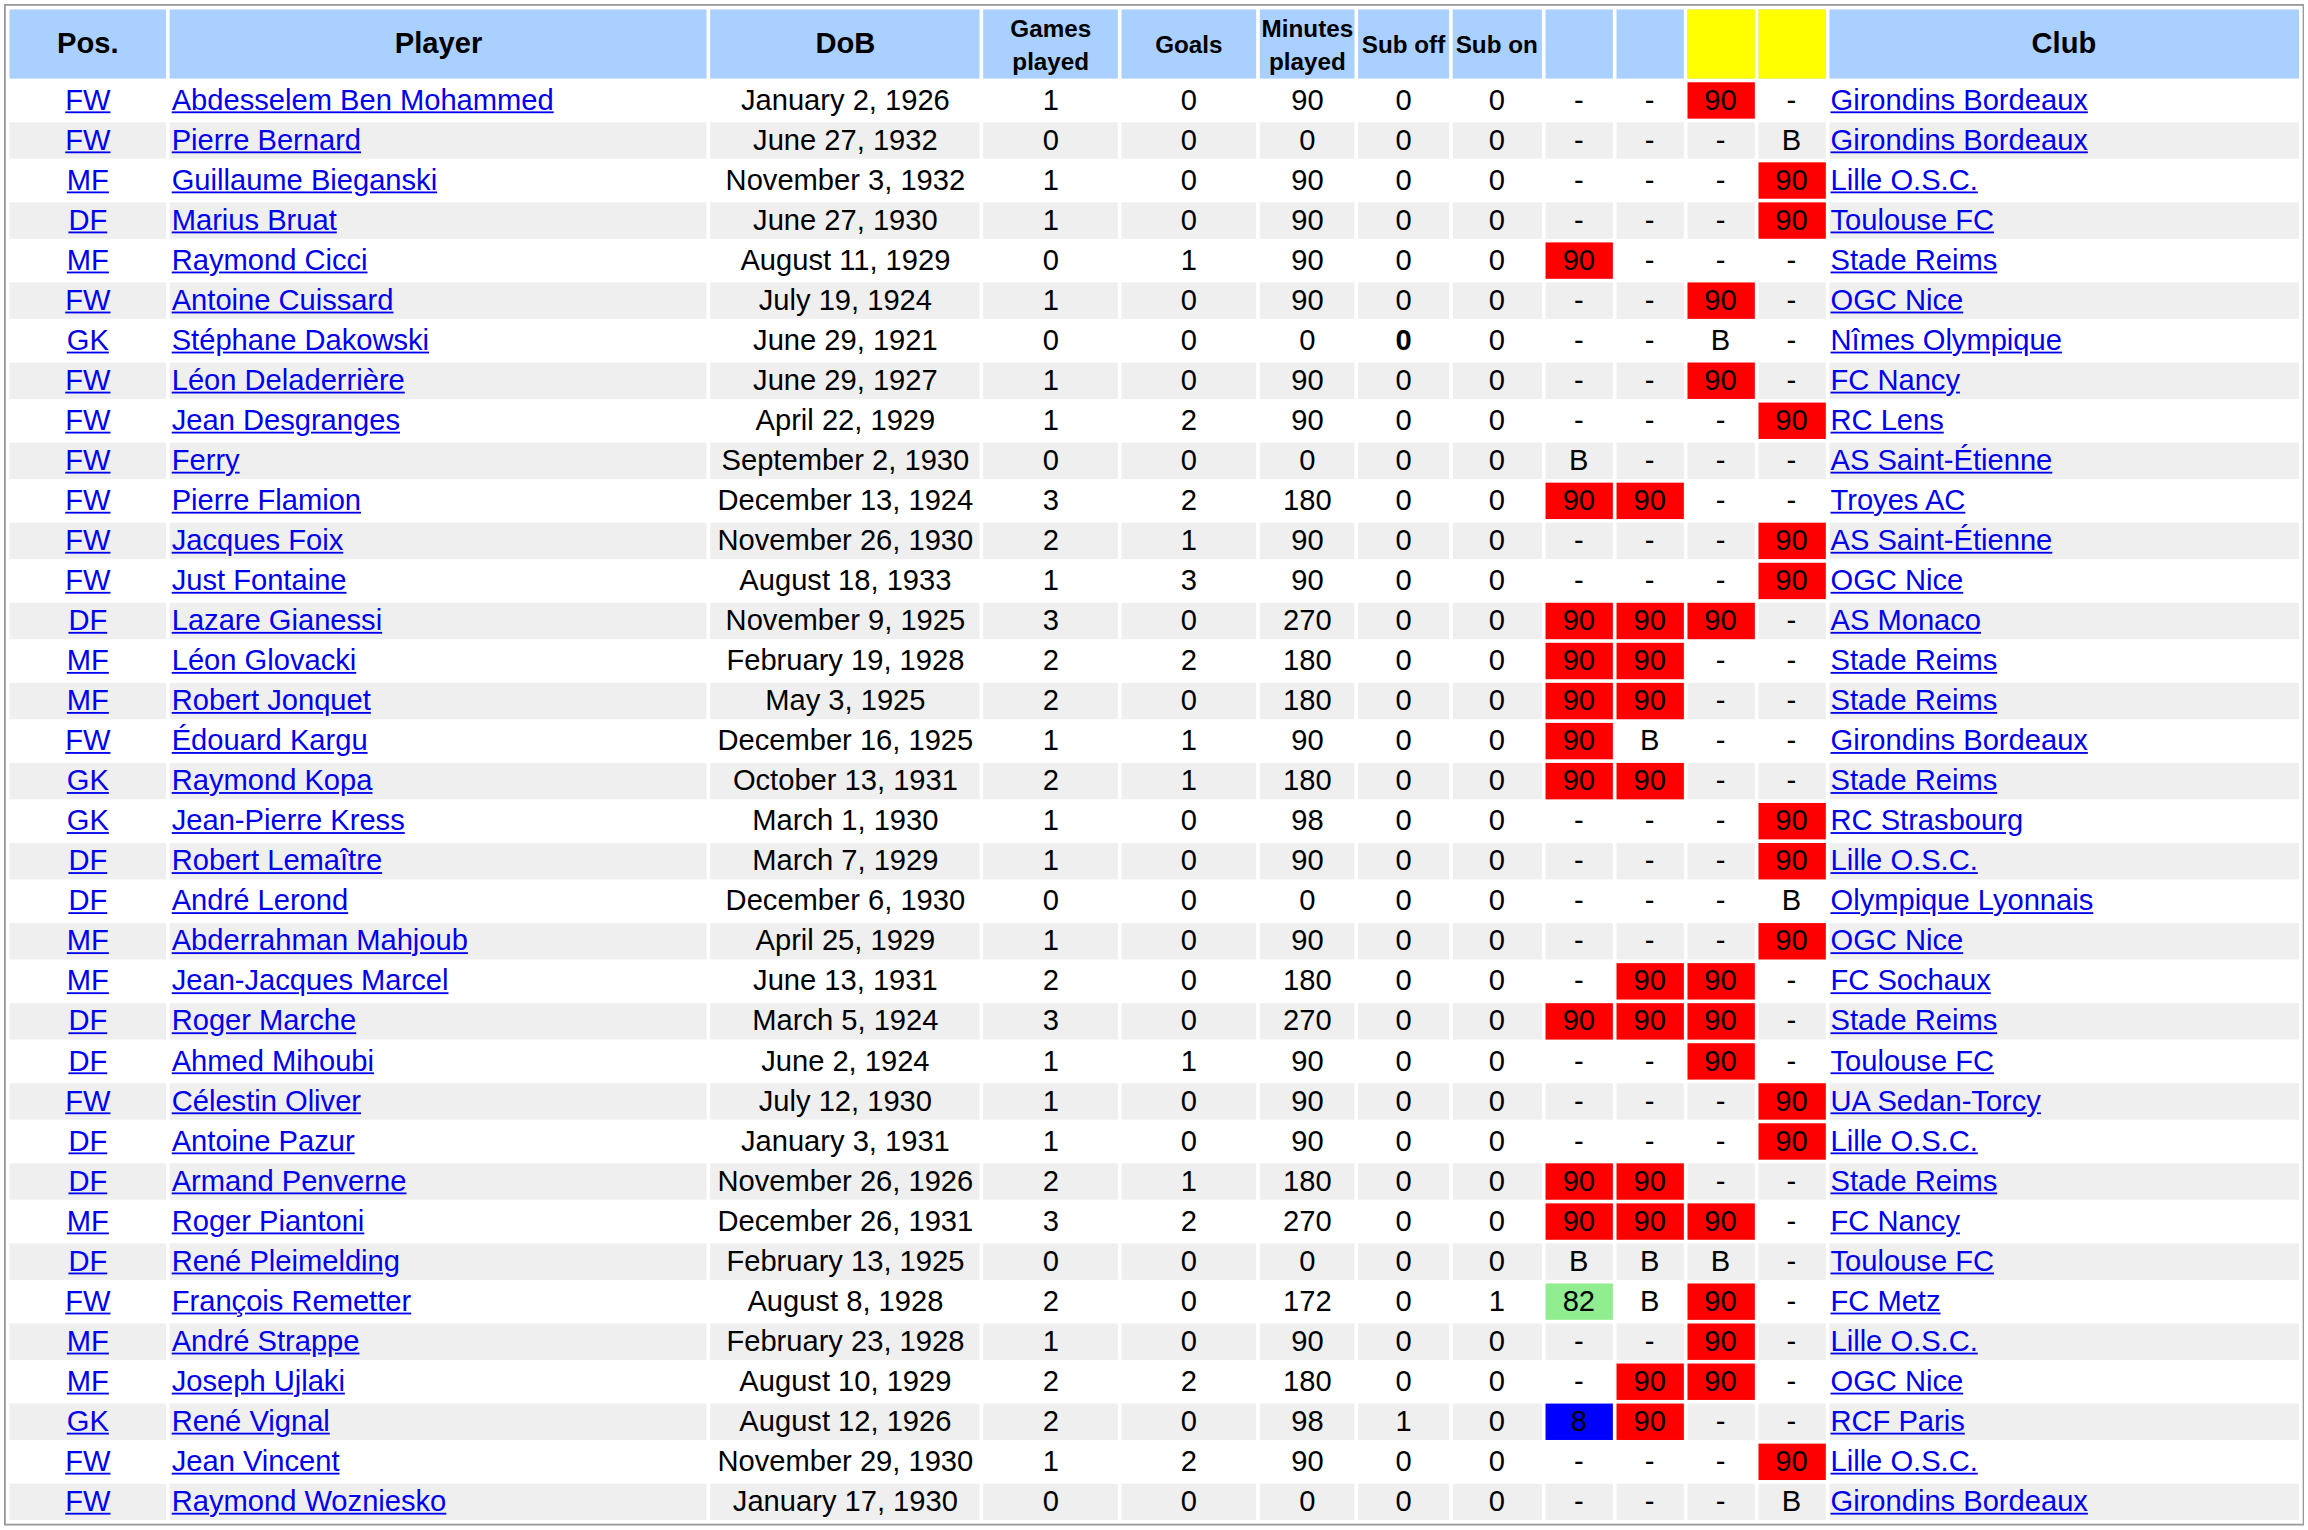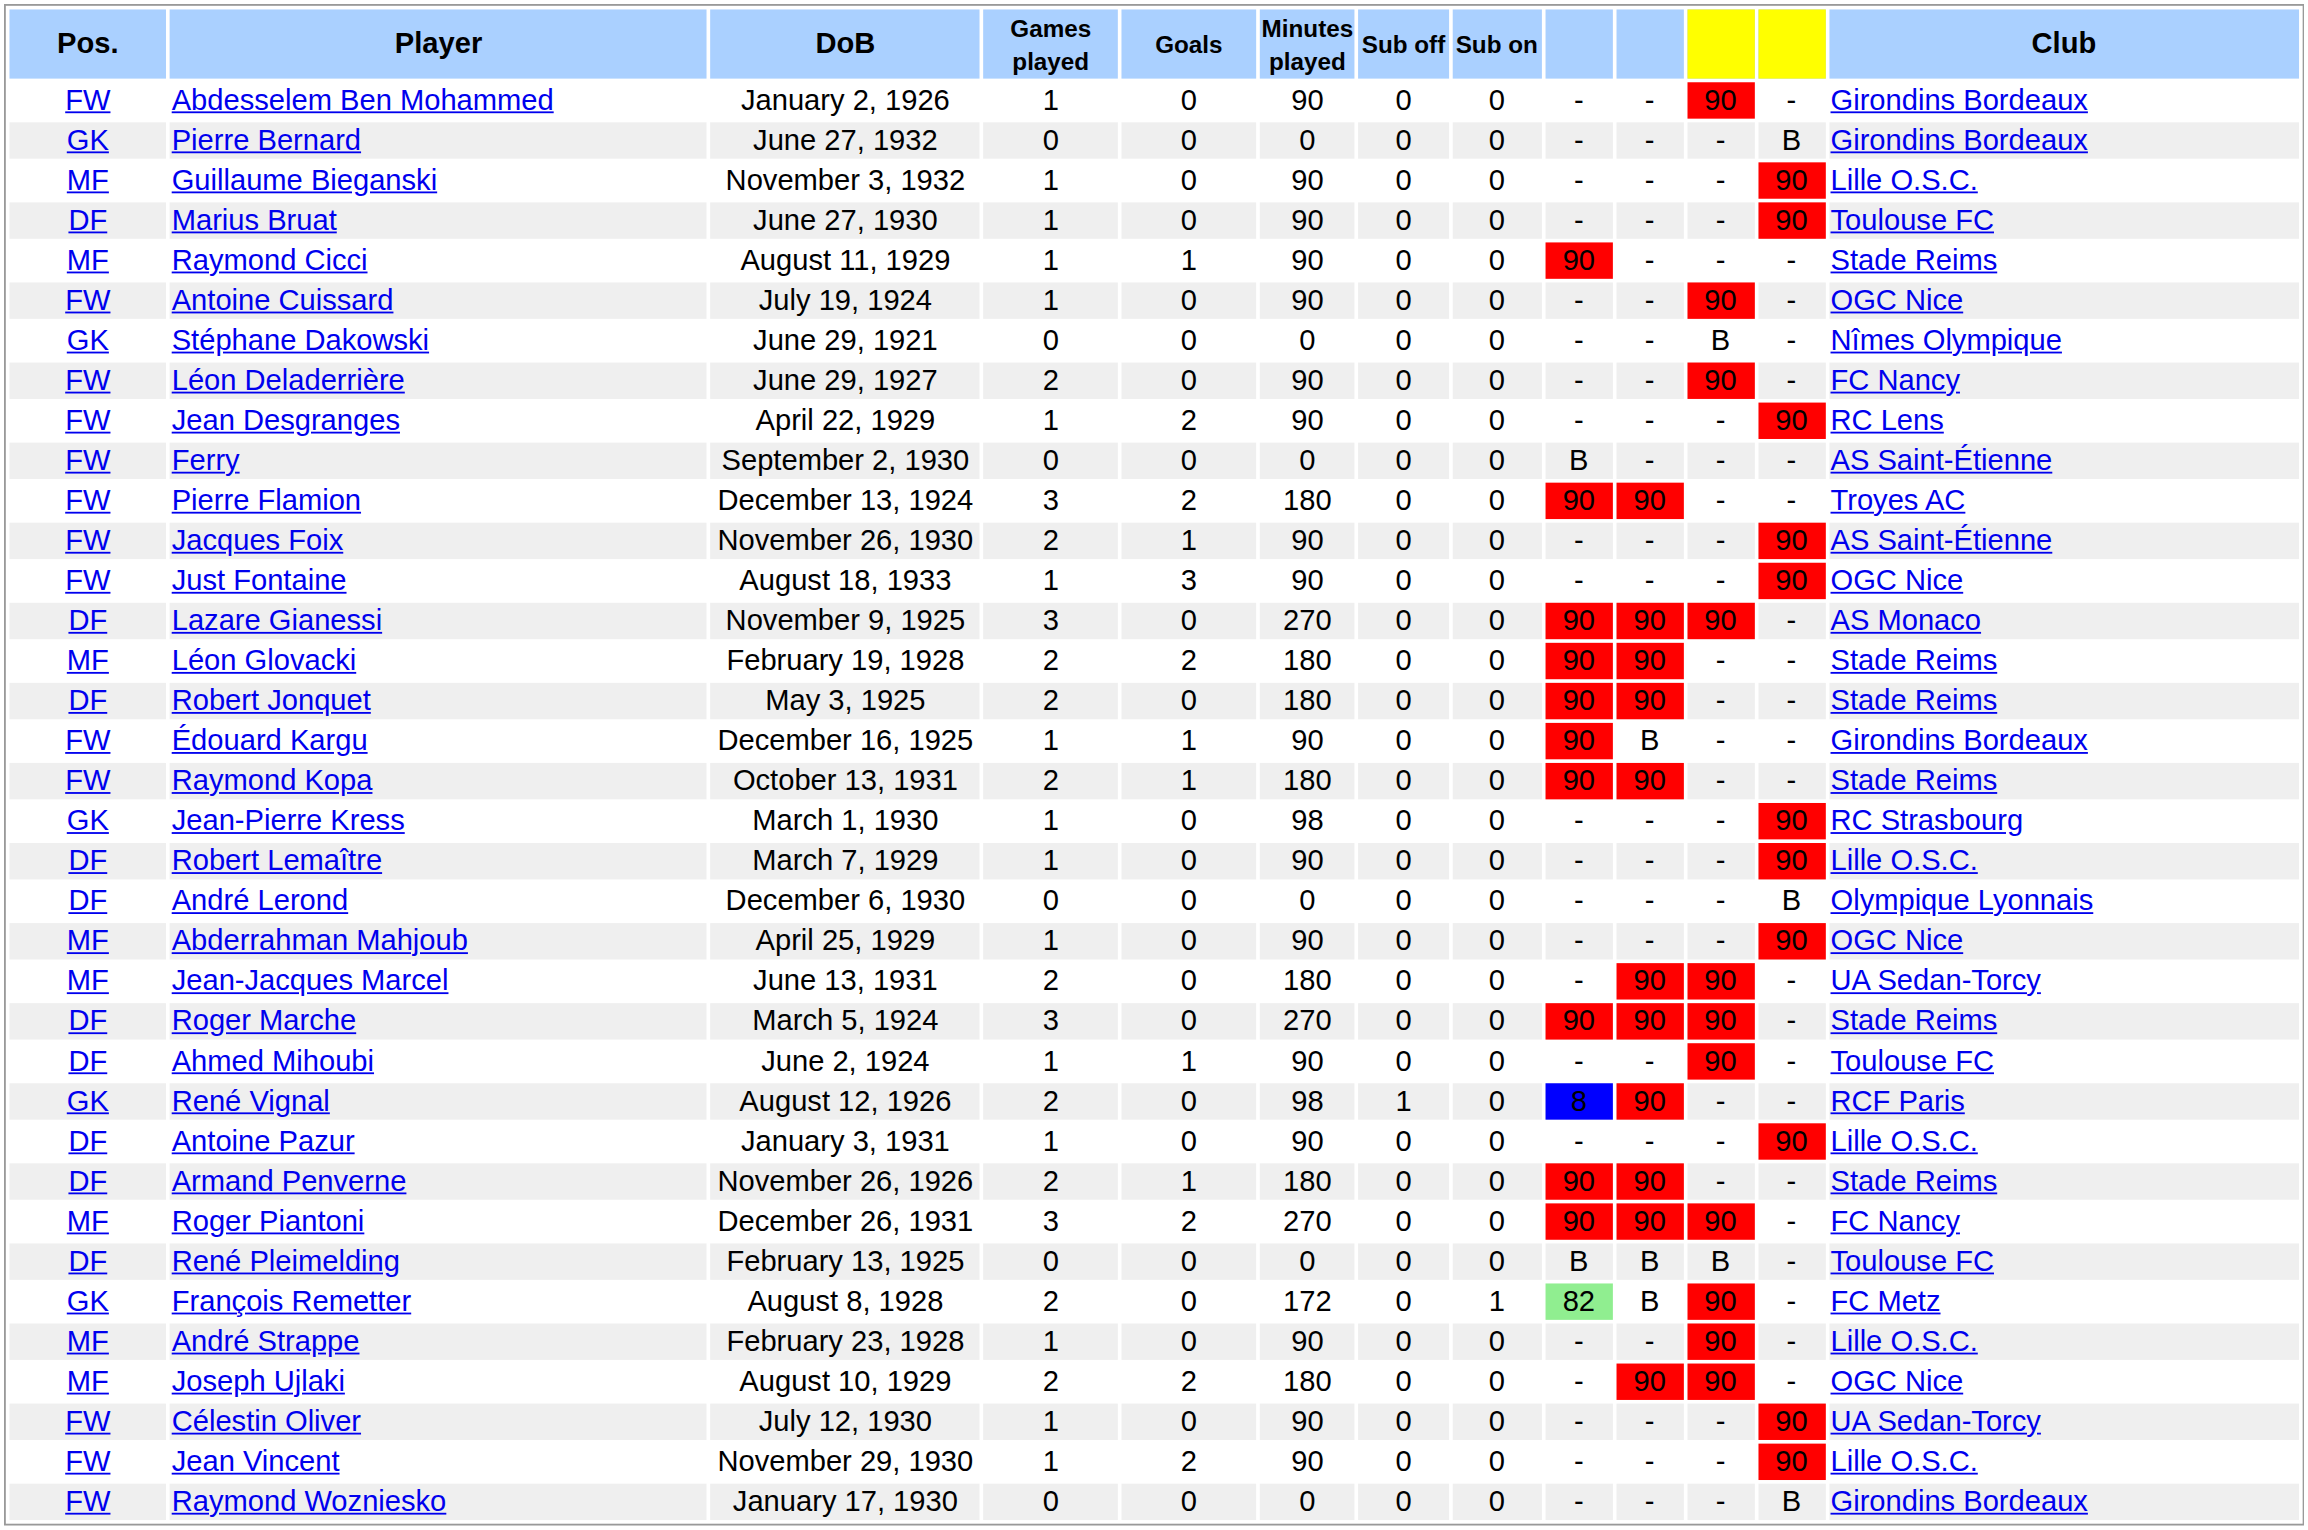Pierre Bernard | Pos.: FW -> GK
Raymond Cicci | Games played: 0 -> 1
Stéphane Dakowski | Sub off: bold -> normal
Léon Deladerrière | Games played: 1 -> 2
Robert Jonquet | Pos.: MF -> DF
Raymond Kopa | Pos.: GK -> FW
Jean-Jacques Marcel | Club: FC Sochaux -> UA Sedan-Torcy
rows swapped: Célestin Oliver <-> René Vignal
François Remetter | Pos.: FW -> GK
